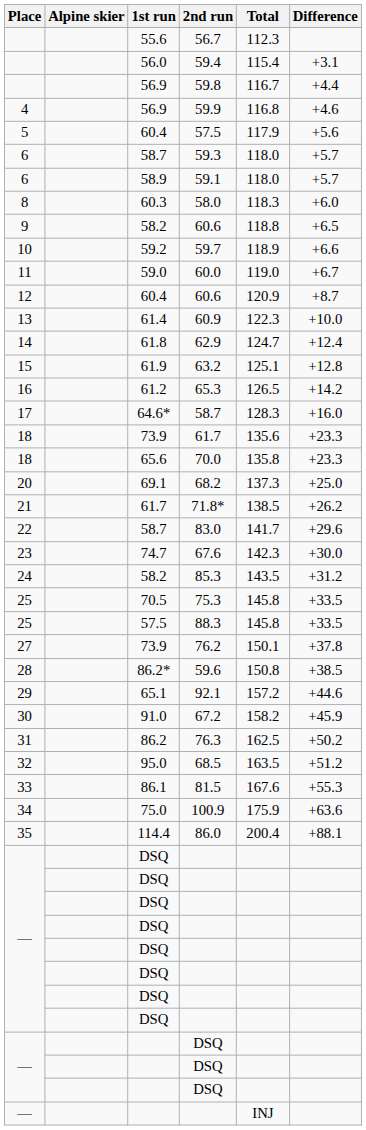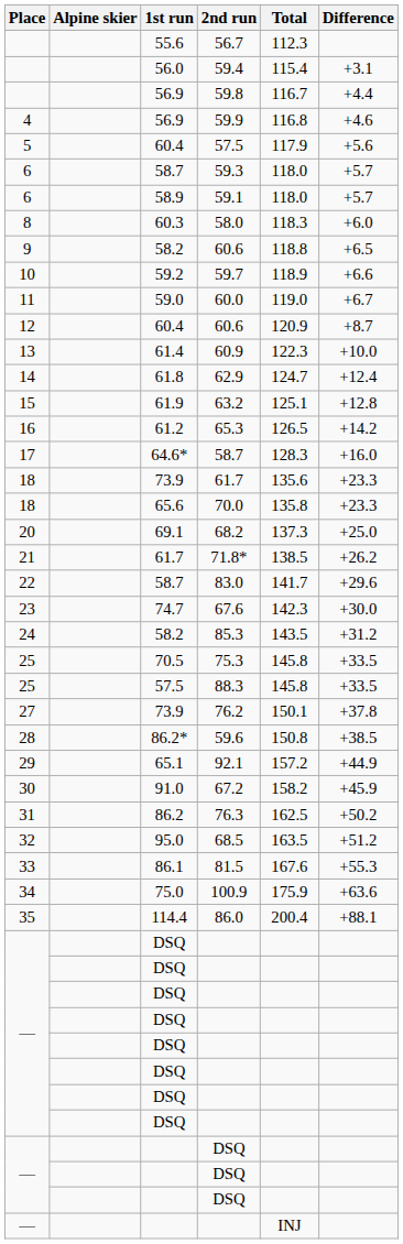92.1 | Difference: +44.6 -> +44.9
